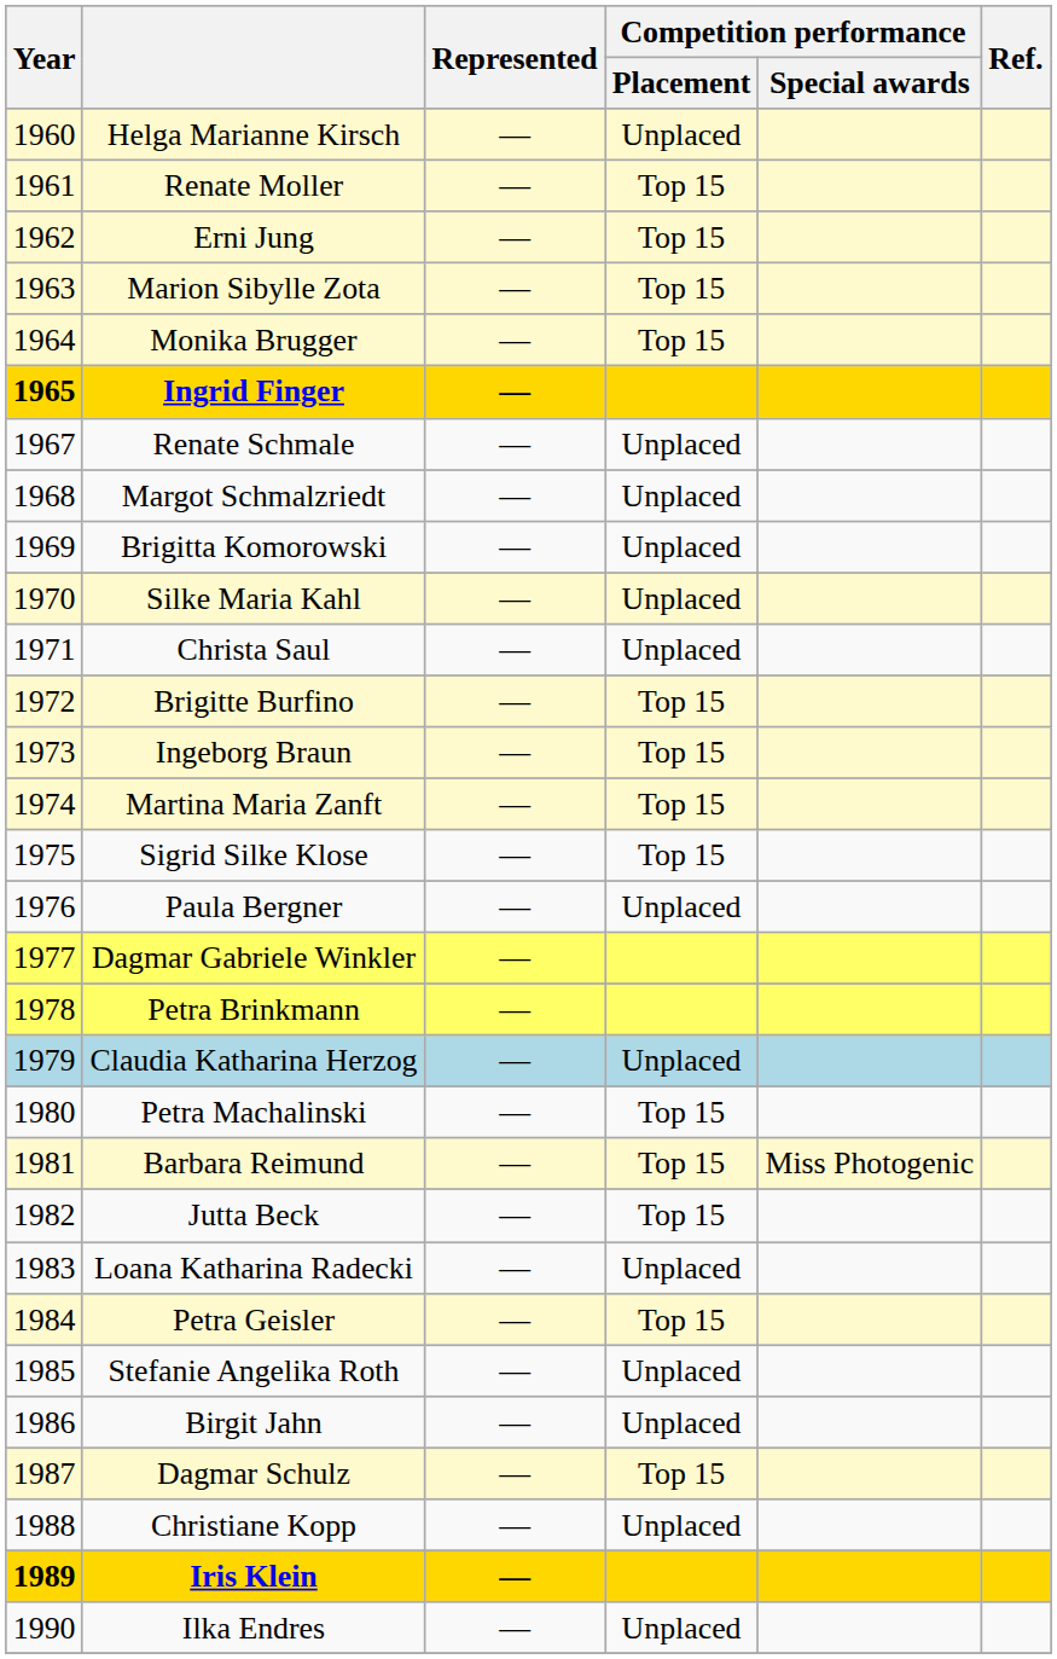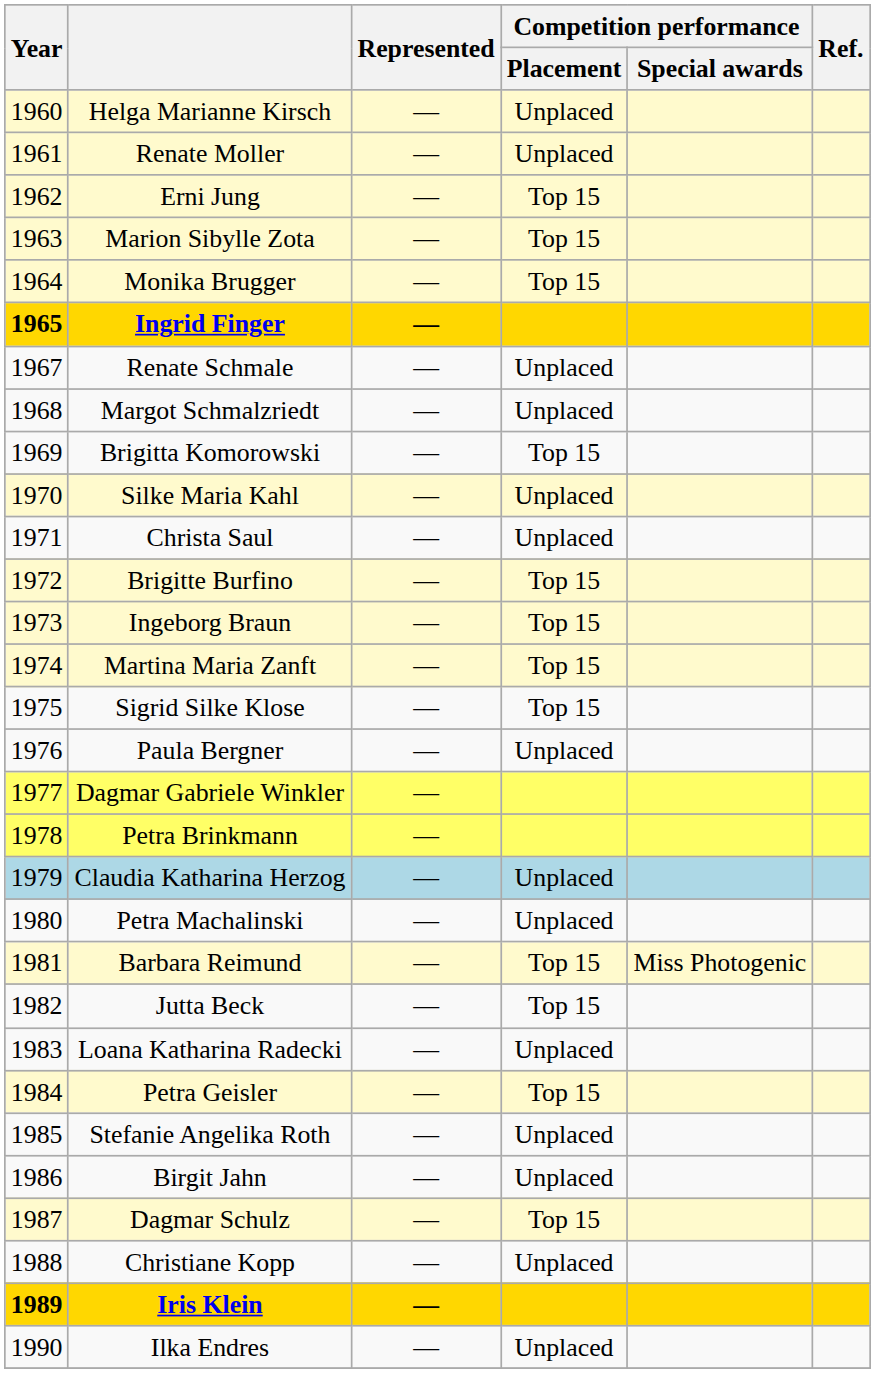Renate Moller | Competition performance / Placement: Top 15 -> Unplaced
Brigitta Komorowski | Competition performance / Placement: Unplaced -> Top 15
Petra Machalinski | Competition performance / Placement: Top 15 -> Unplaced
